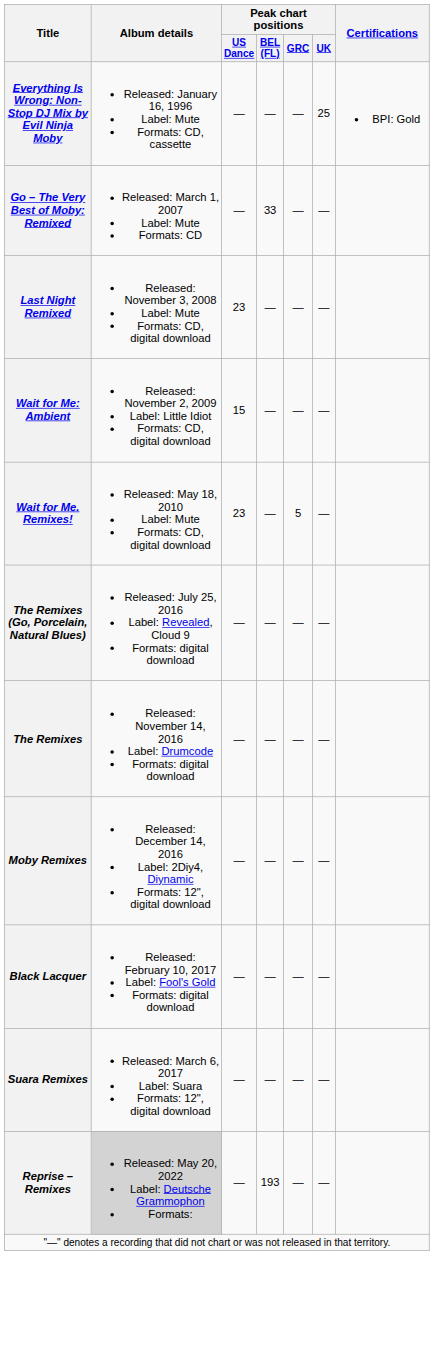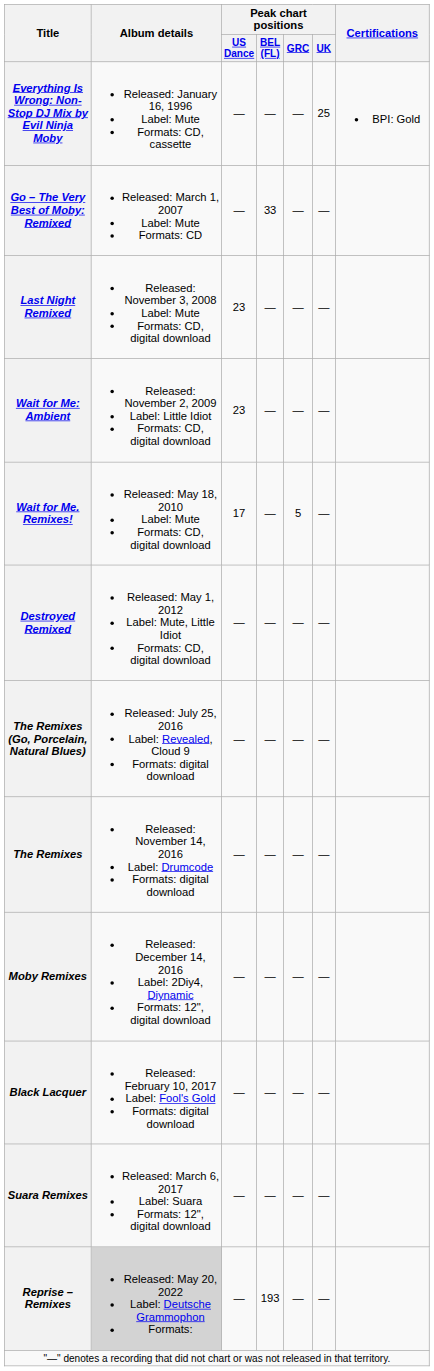Wait for Me: Ambient | Peak chart positions / US Dance: 15 -> 23
Wait for Me. Remixes! | Peak chart positions / US Dance: 23 -> 17
+ row: Destroyed Remixed | Released: May 1, 2012 Label: Mute, Little Idiot Formats: CD, digital download | — | — | — | —
